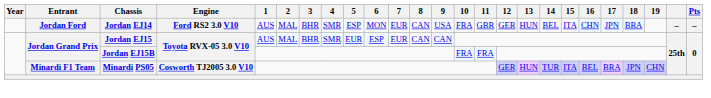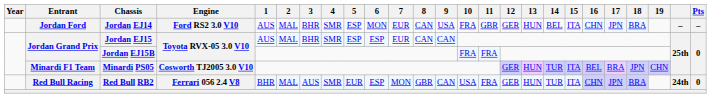Jordan EJ15 | 5: EUR -> ESP
+ row: Red Bull Racing | Red Bull RB2 | Ferrari 056 2.4 V8 | BHR | MAL | AUS | SMR | EUR | ESP | MON | GBR | CAN | USA | FRA | GER | HUN | TUR | ITA | CHN | JPN | BRA | 24th | 0
